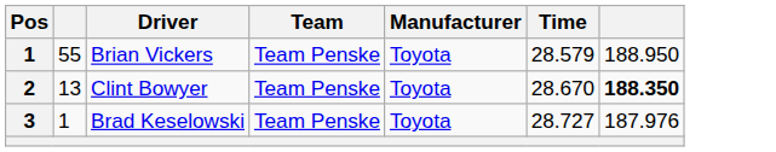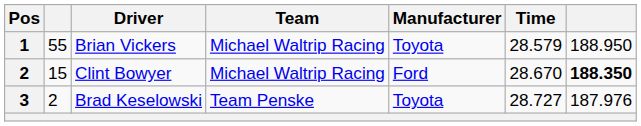Brian Vickers | Team: Team Penske -> Michael Waltrip Racing
Clint Bowyer | column 2: 13 -> 15
Clint Bowyer | Team: Team Penske -> Michael Waltrip Racing
Clint Bowyer | Manufacturer: Toyota -> Ford
Brad Keselowski | column 2: 1 -> 2
